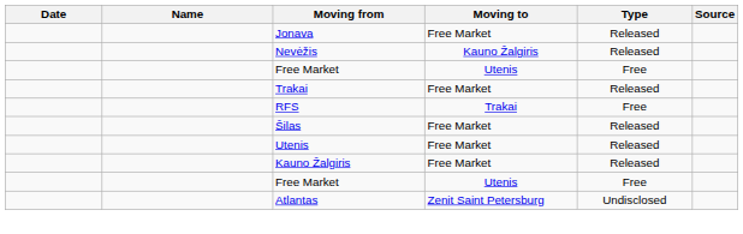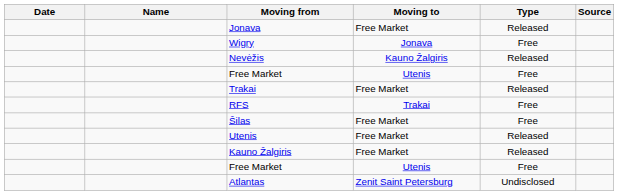+ row: Wigry | Jonava | Free
Šilas | Type: Released -> Free
